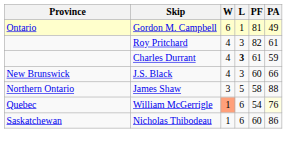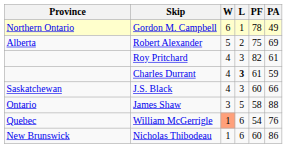Gordon M. Campbell | Province: Ontario -> Northern Ontario
Gordon M. Campbell | PF: 81 -> 78
+ row: Alberta | Robert Alexander | 5 | 2 | 75 | 69
J.S. Black | Province: New Brunswick -> Saskatchewan
James Shaw | Province: Northern Ontario -> Ontario
William McGerrigle | PA: lightyellow background -> no background
Nicholas Thibodeau | Province: Saskatchewan -> New Brunswick
